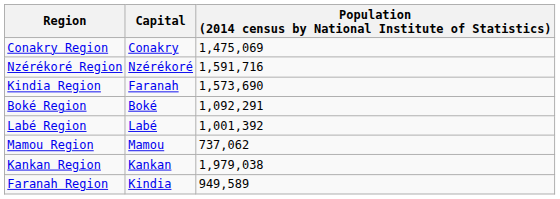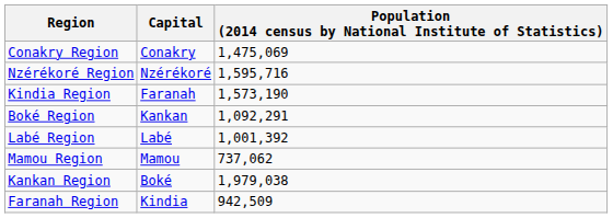Nzérékoré Region | Population (2014 census by National Institute of Statistics): 1,591,716 -> 1,595,716
Kindia Region | Population (2014 census by National Institute of Statistics): 1,573,690 -> 1,573,190
Boké Region | Capital: Boké -> Kankan
Kankan Region | Capital: Kankan -> Boké
Faranah Region | Population (2014 census by National Institute of Statistics): 949,589 -> 942,509
